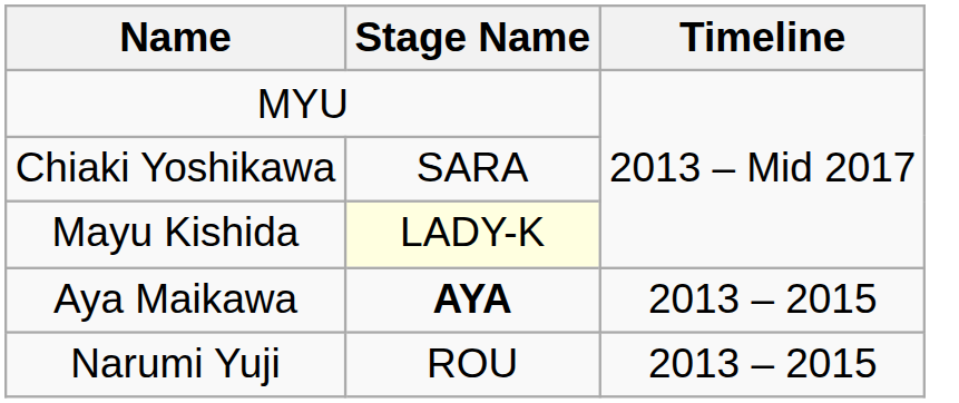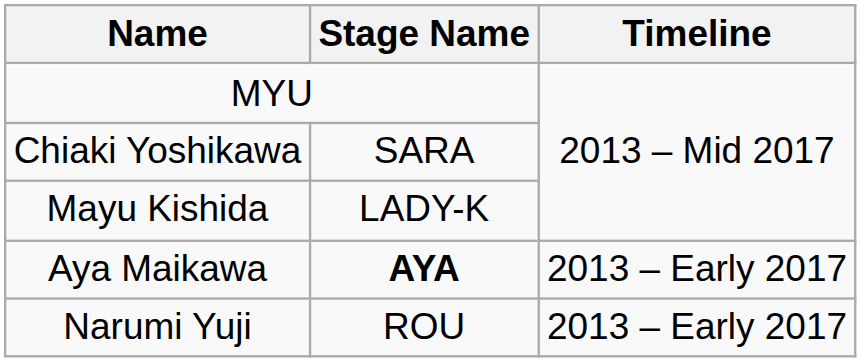Mayu Kishida | Stage Name: lightyellow background -> no background
Aya Maikawa | Timeline: 2013 – 2015 -> 2013 – Early 2017
Narumi Yuji | Timeline: 2013 – 2015 -> 2013 – Early 2017
